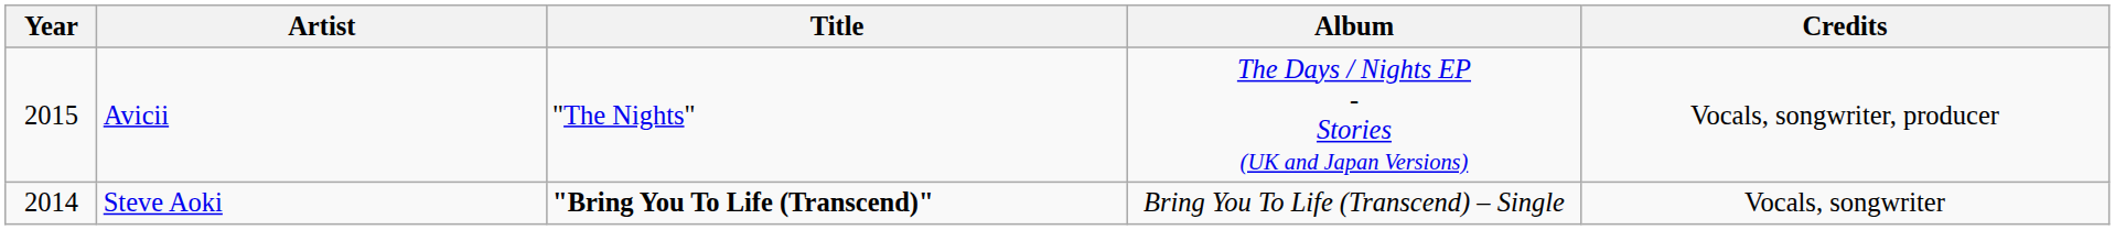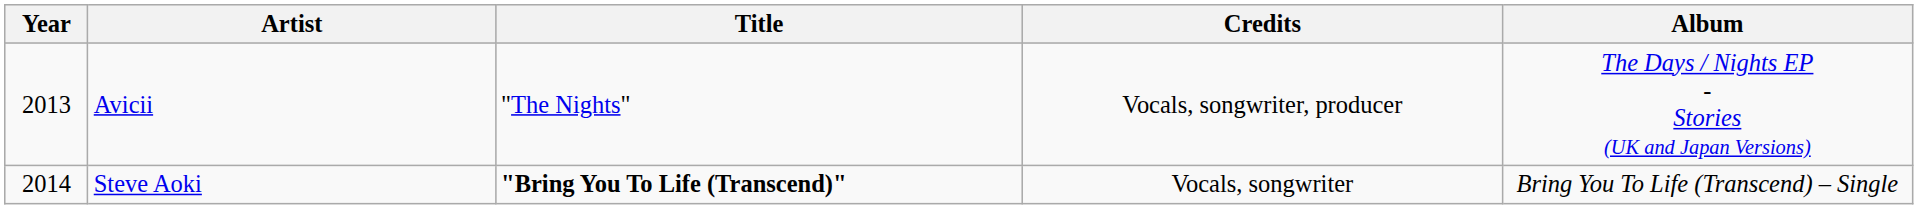columns swapped: Album <-> Credits
Avicii | Year: 2015 -> 2013
